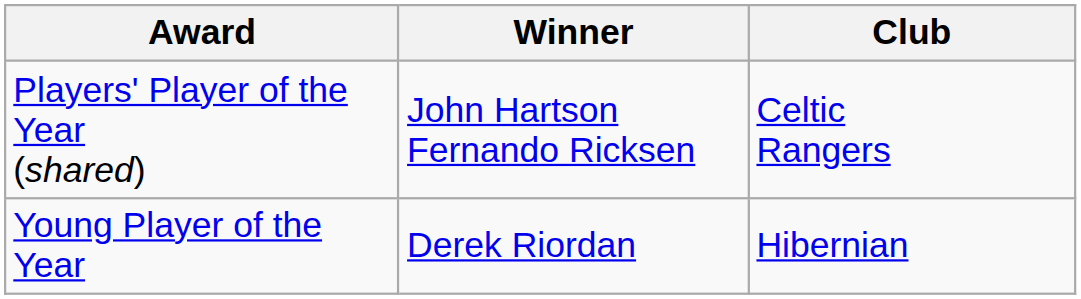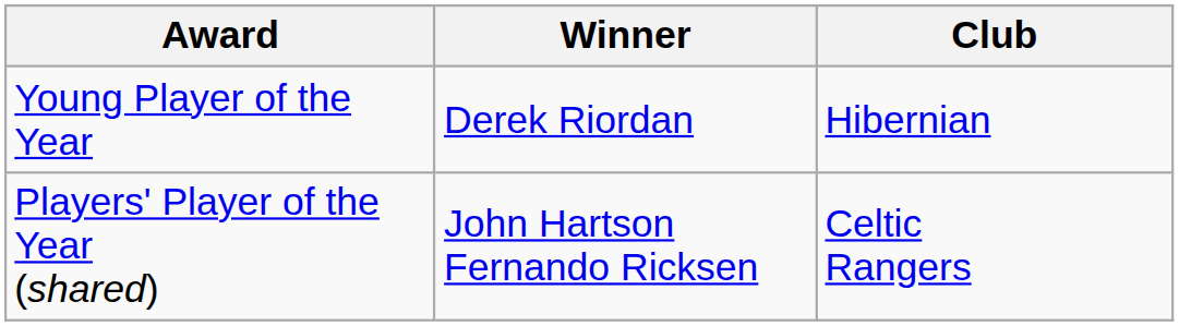rows swapped: Players' Player of the Year (shared) <-> Young Player of the Year
